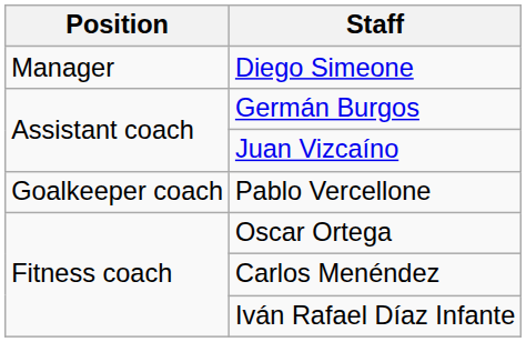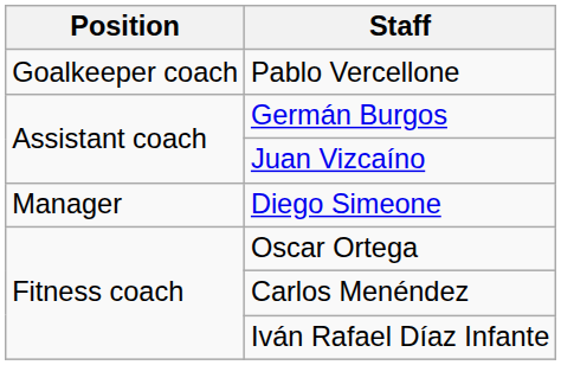rows swapped: Diego Simeone <-> Pablo Vercellone
